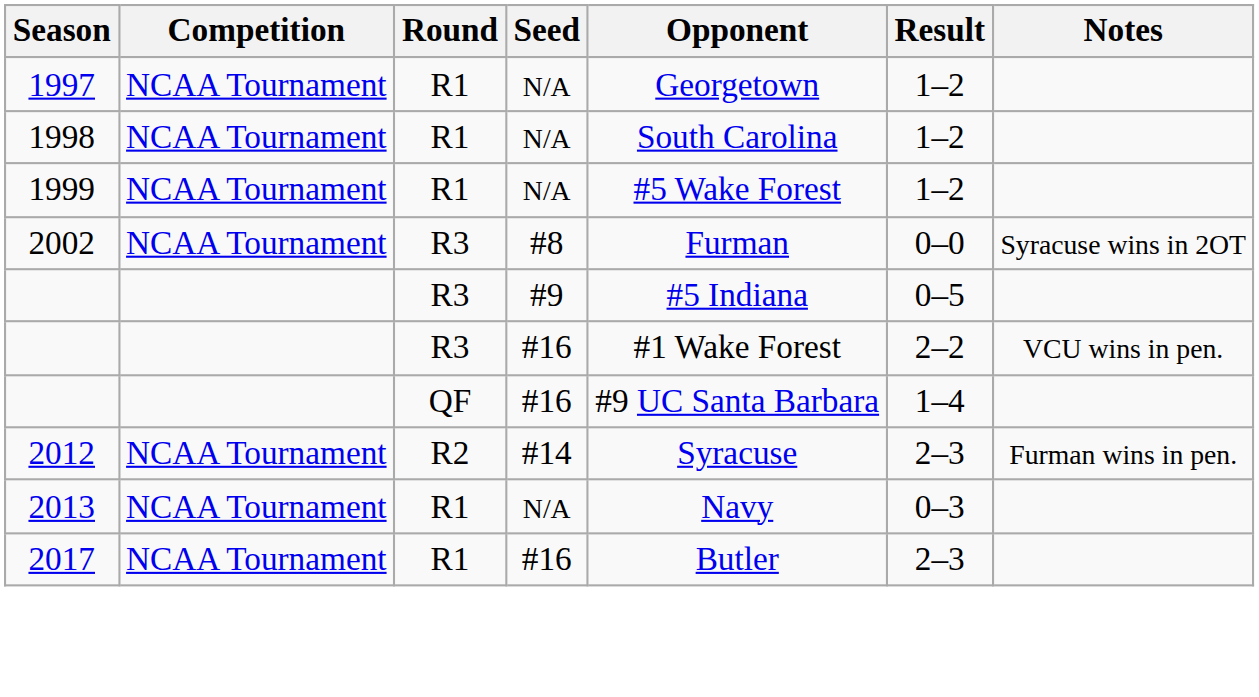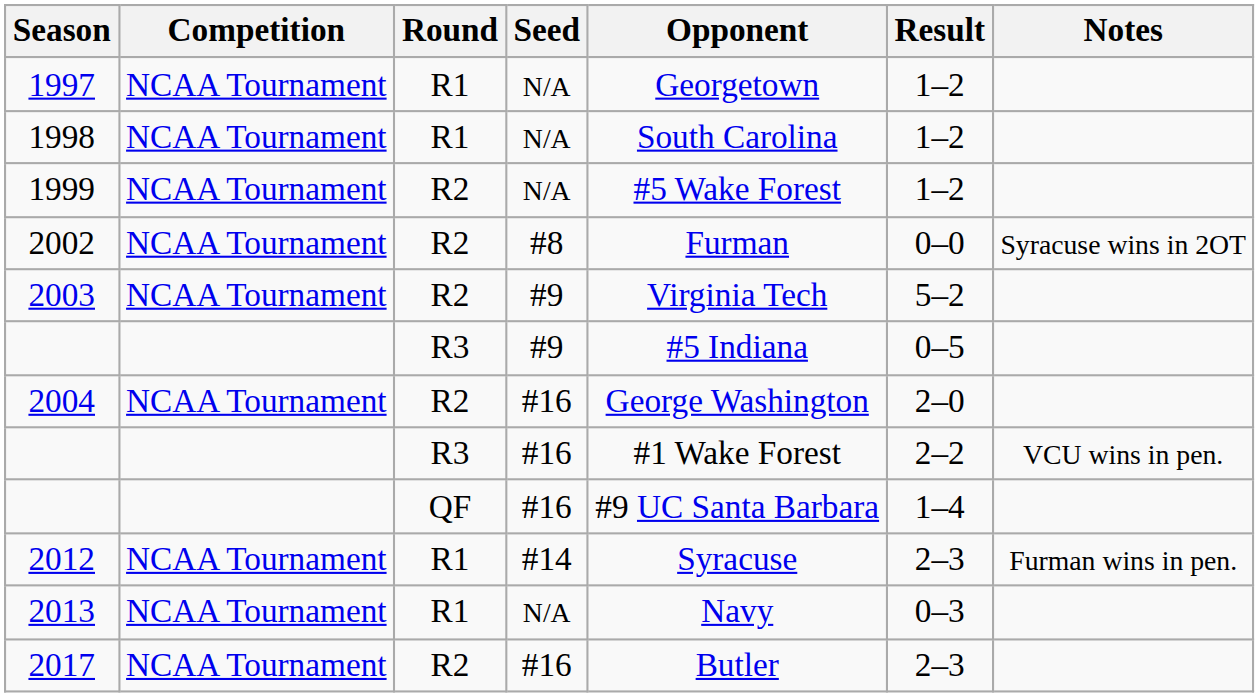1999 | Round: R1 -> R2
2002 | Round: R3 -> R2
+ row: 2003 | NCAA Tournament | R2 | #9 | Virginia Tech | 5–2
+ row: 2004 | NCAA Tournament | R2 | #16 | George Washington | 2–0
2012 | Round: R2 -> R1
2017 | Round: R1 -> R2
